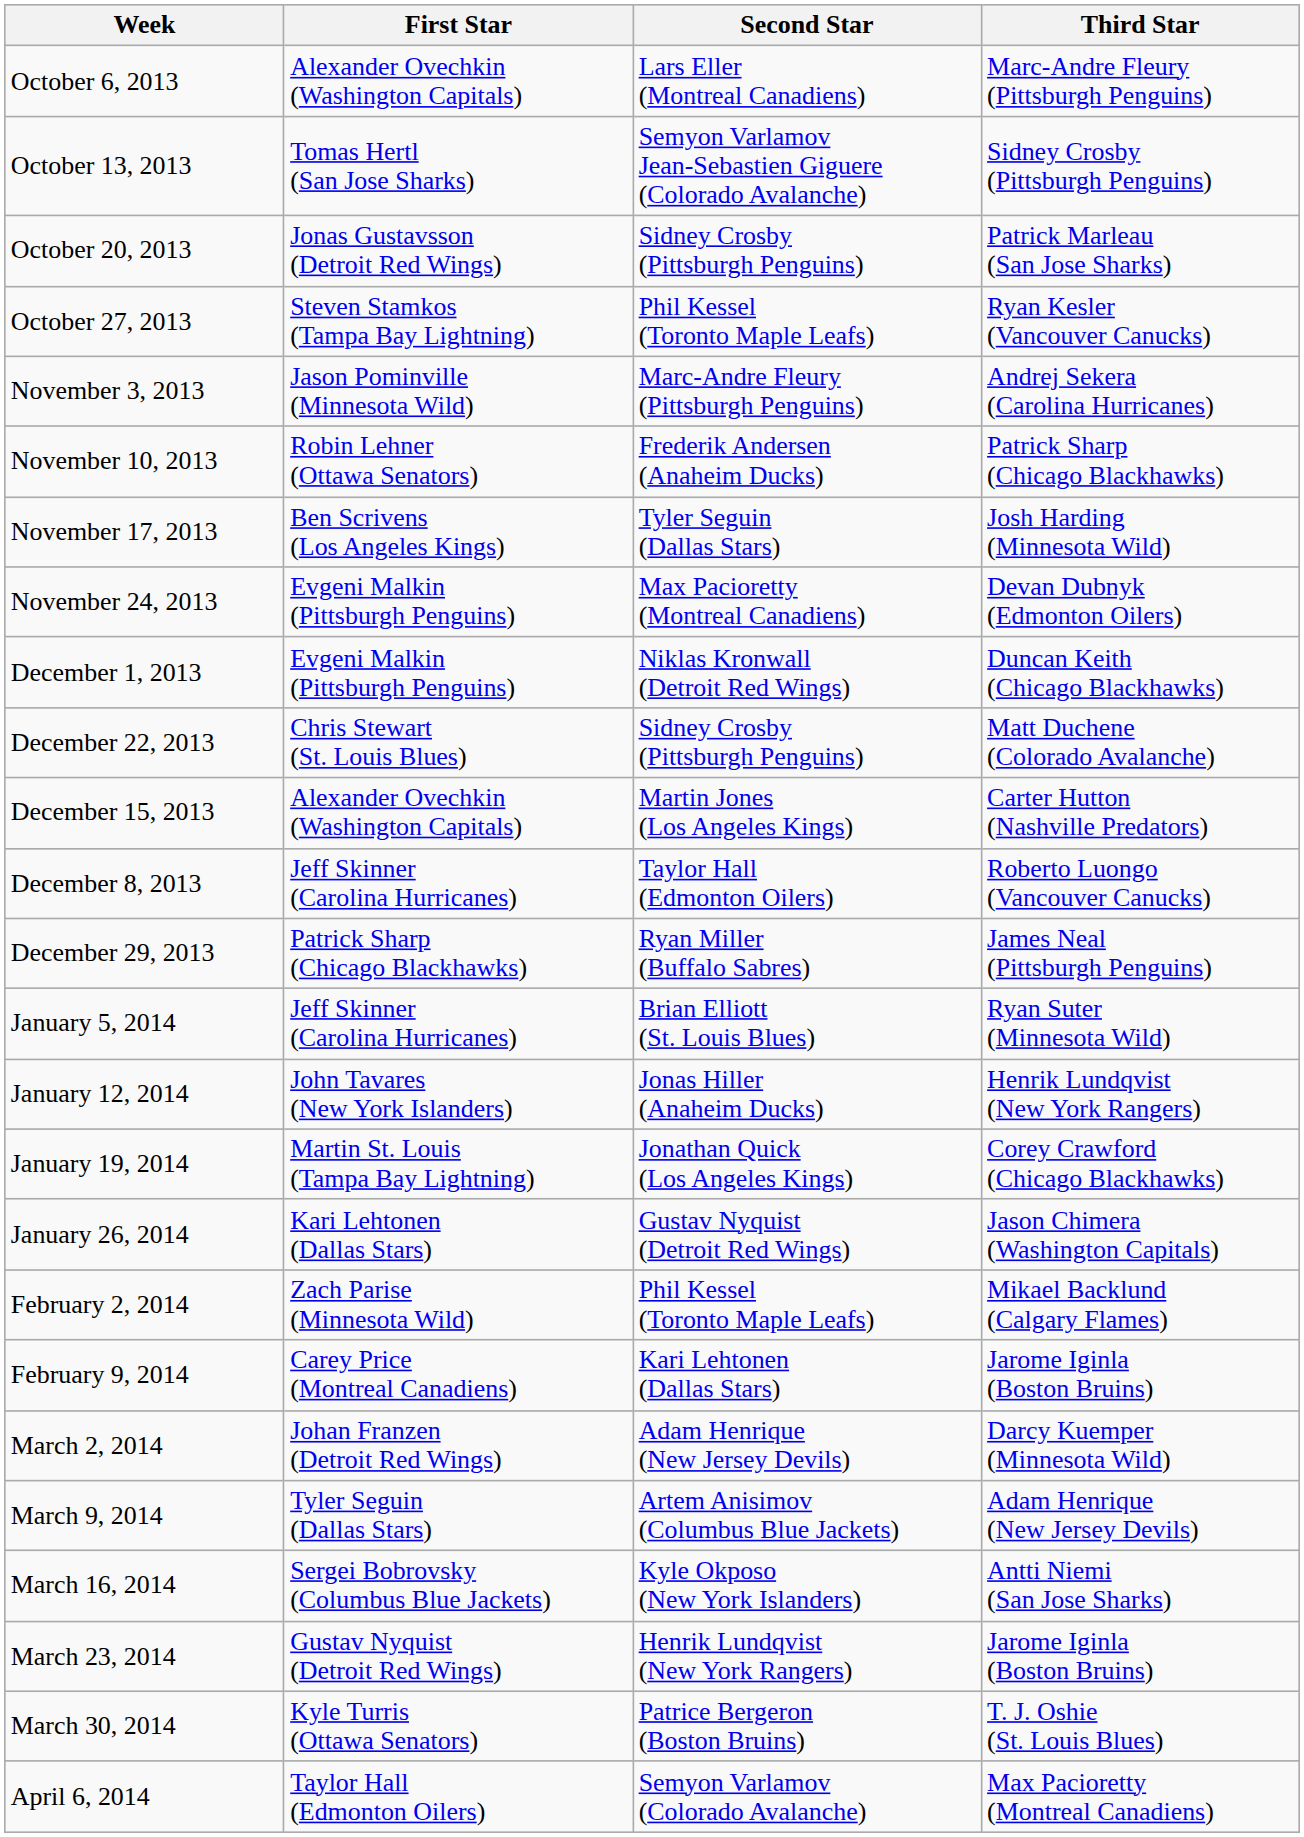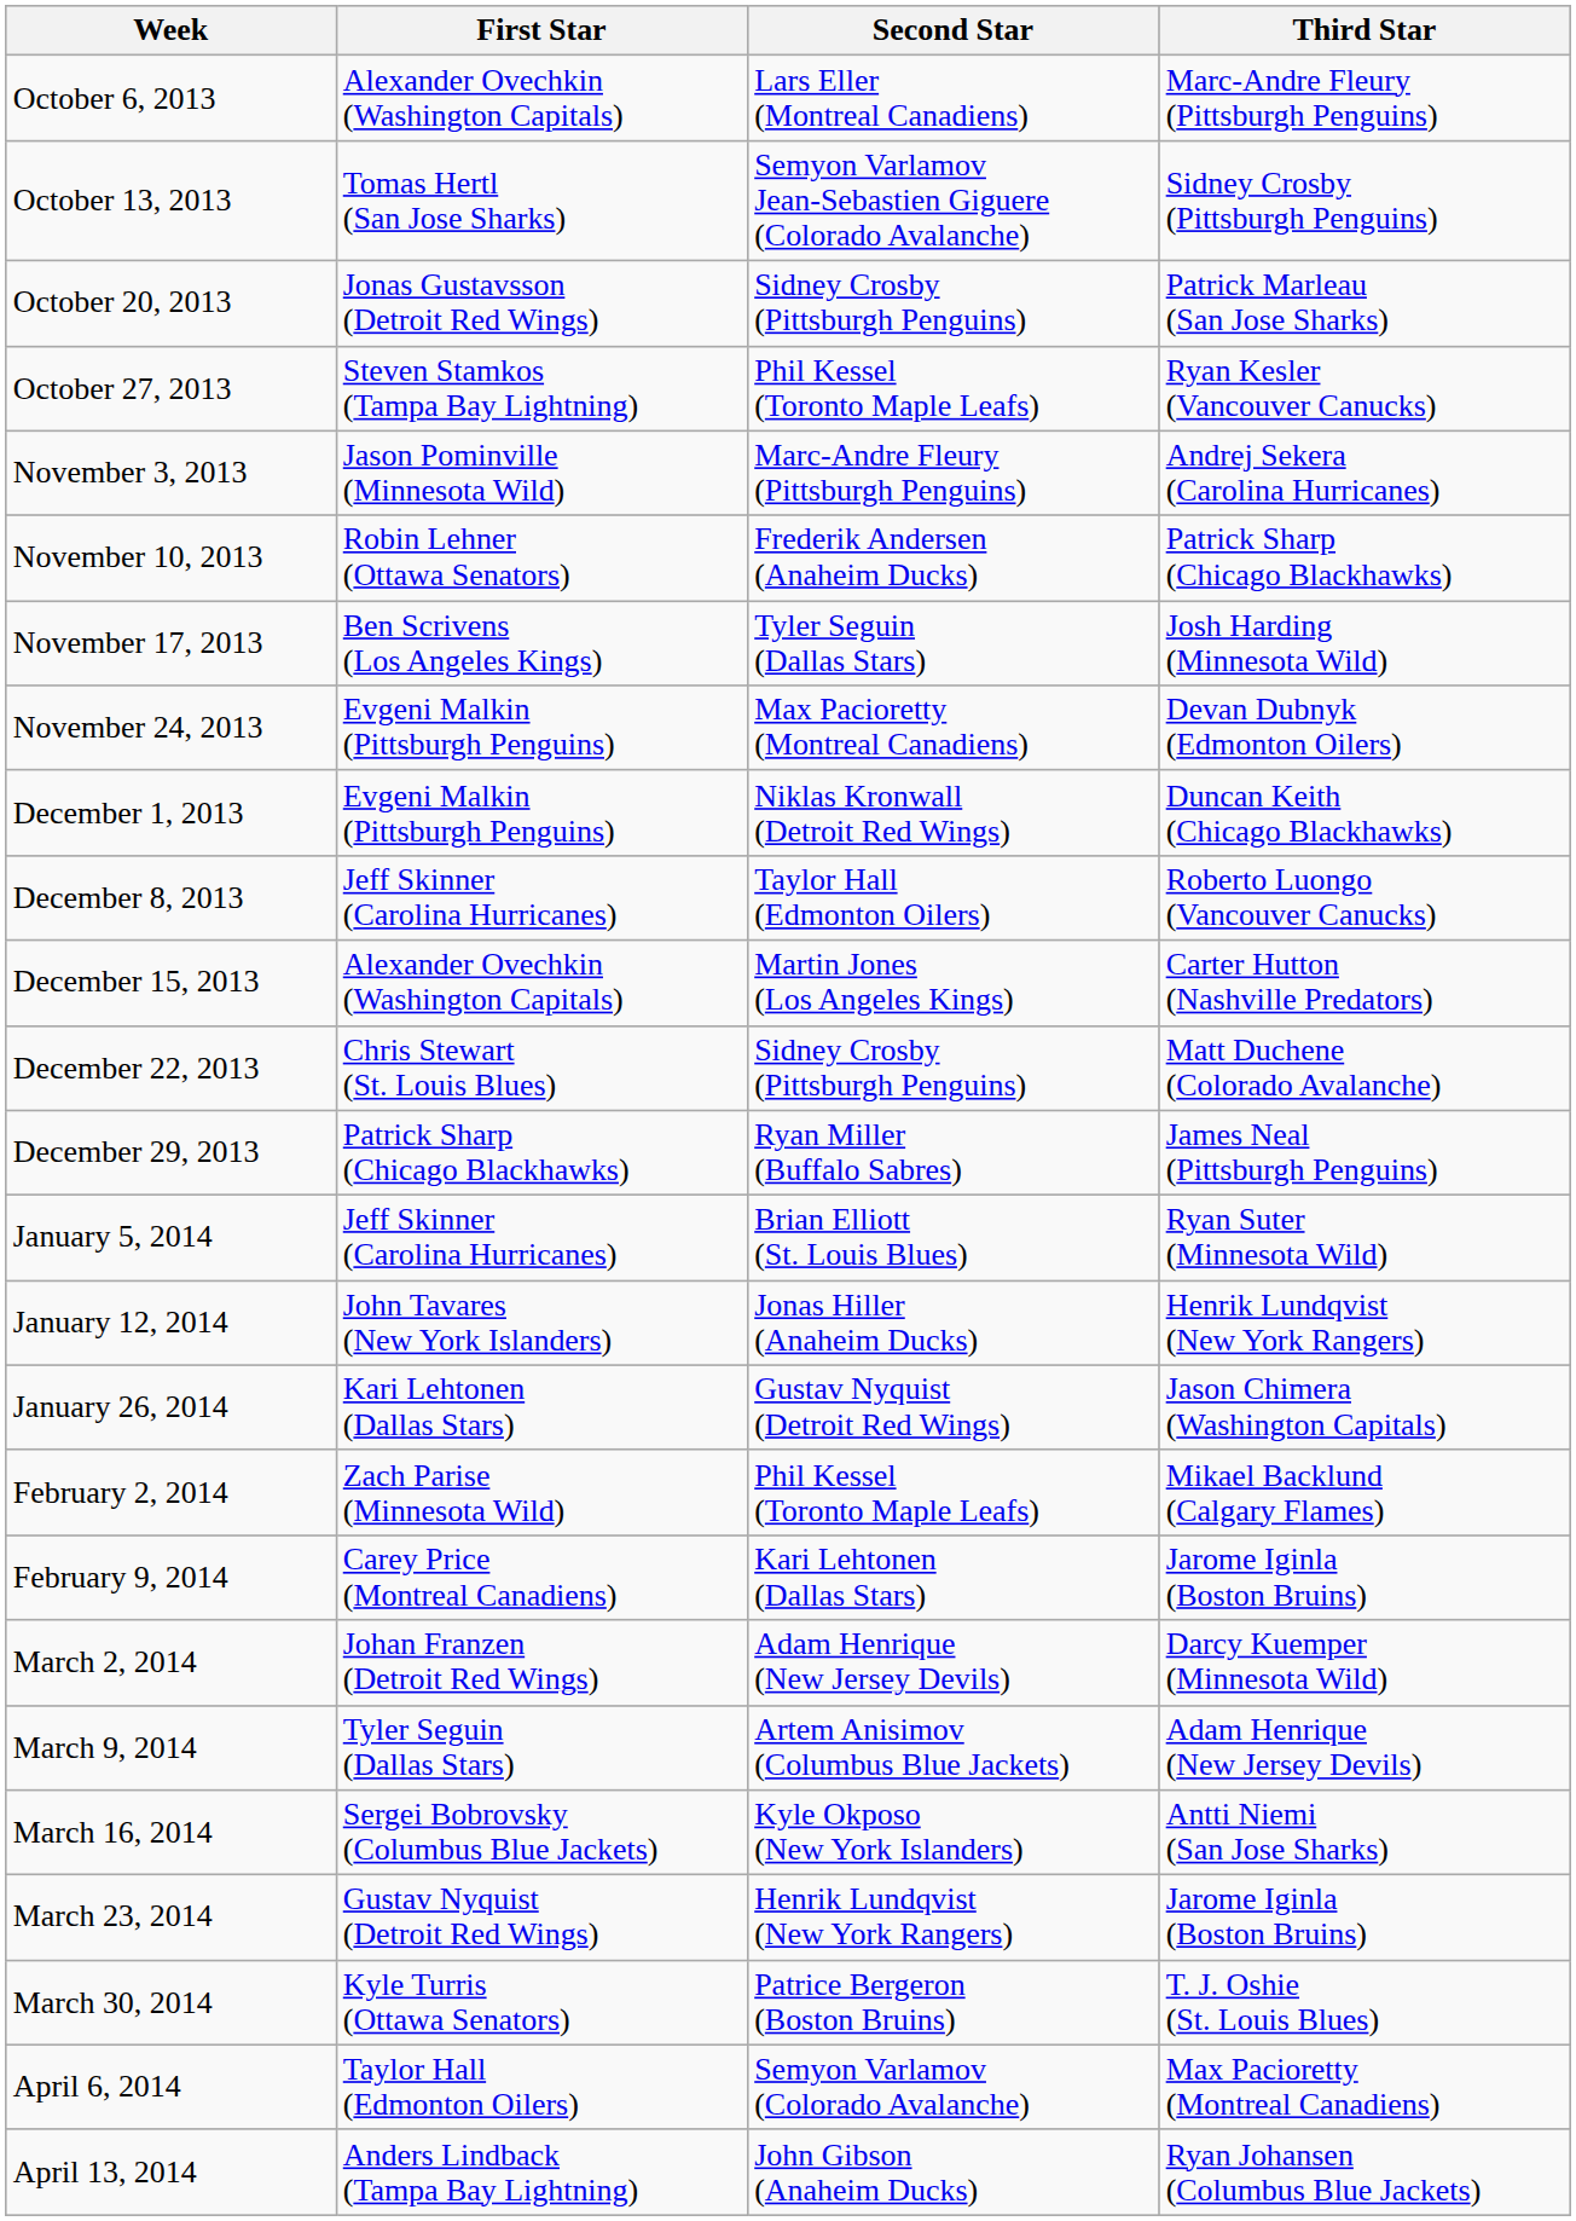rows swapped: December 8, 2013 <-> December 22, 2013
- row: January 19, 2014 | Martin St. Louis (Tampa Bay Lightning) | Jonathan Quick (Los Angeles Kings) | Corey Crawford (Chicago Blackhawks)
+ row: April 13, 2014 | Anders Lindback (Tampa Bay Lightning) | John Gibson (Anaheim Ducks) | Ryan Johansen (Columbus Blue Jackets)
